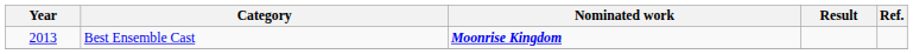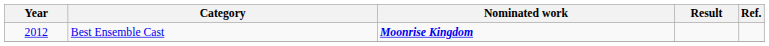Best Ensemble Cast | Year: 2013 -> 2012
